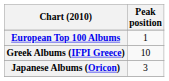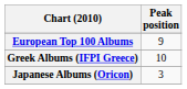European Top 100 Albums | Peak position: 1 -> 9
